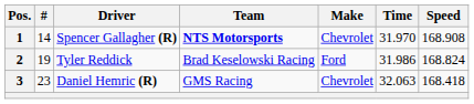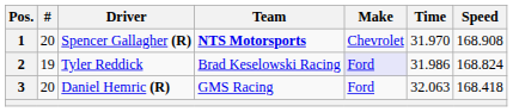1 | #: 14 -> 20
2 | Make: no background -> lavender background
3 | #: 23 -> 20
3 | Make: Chevrolet -> Ford
